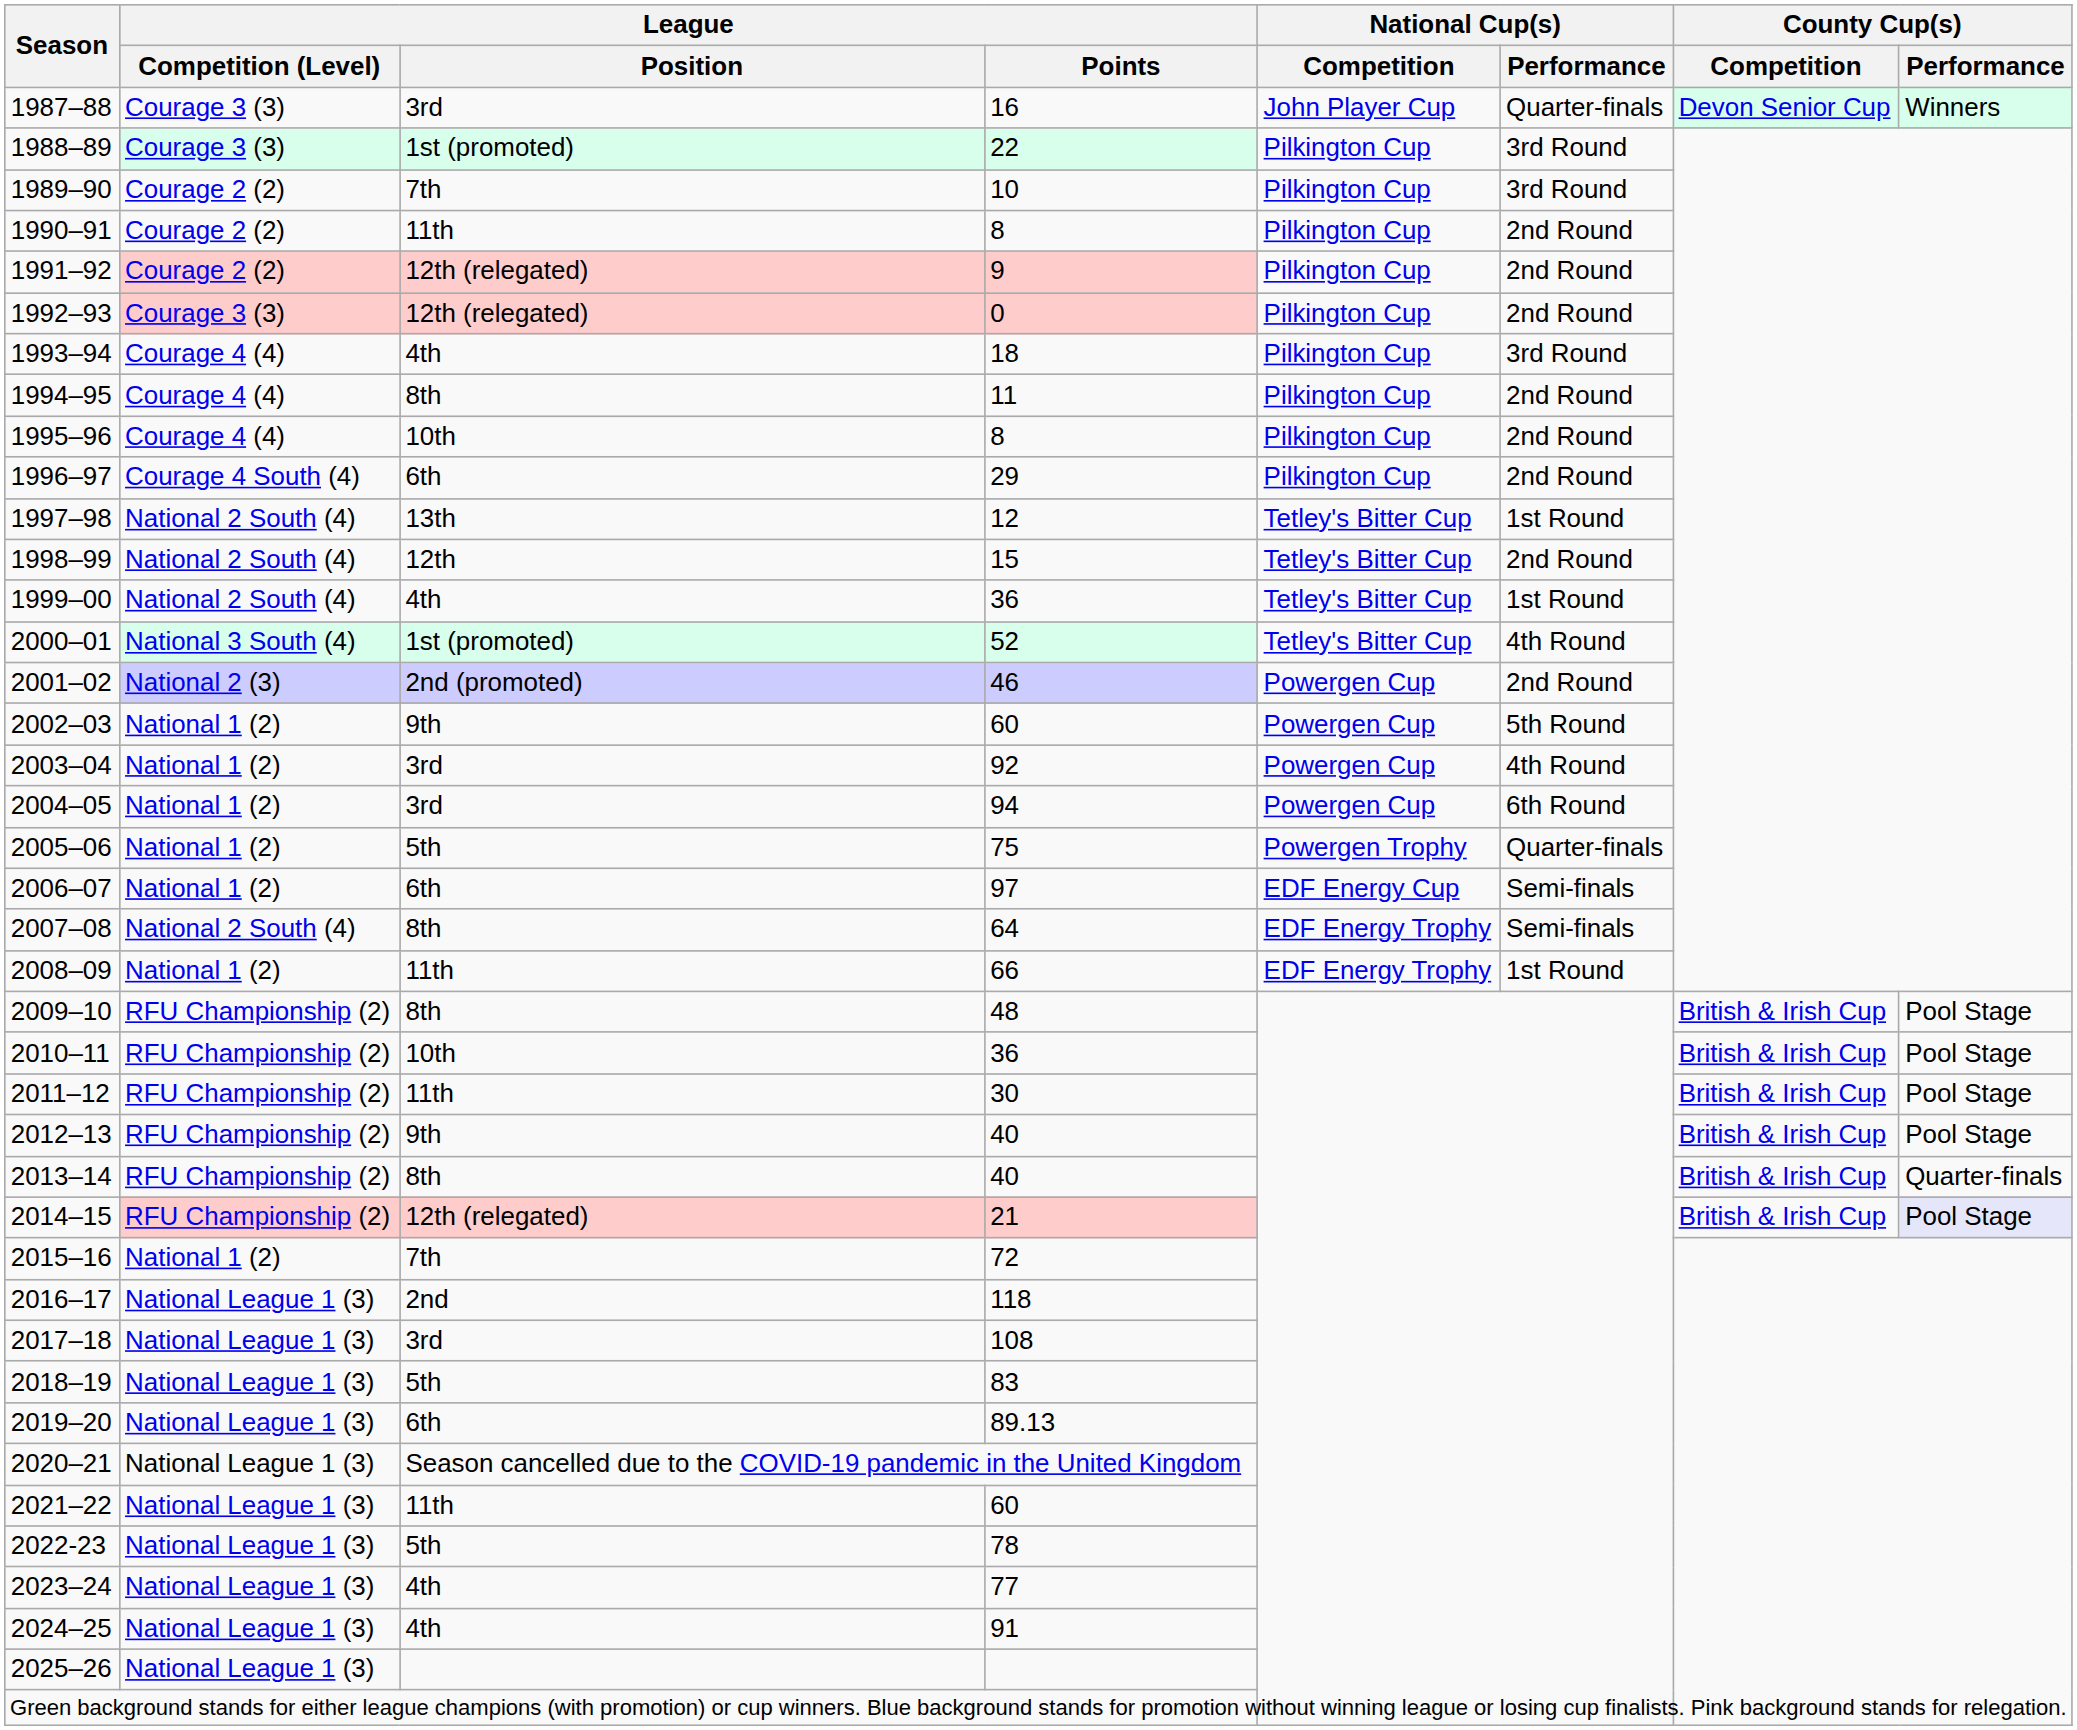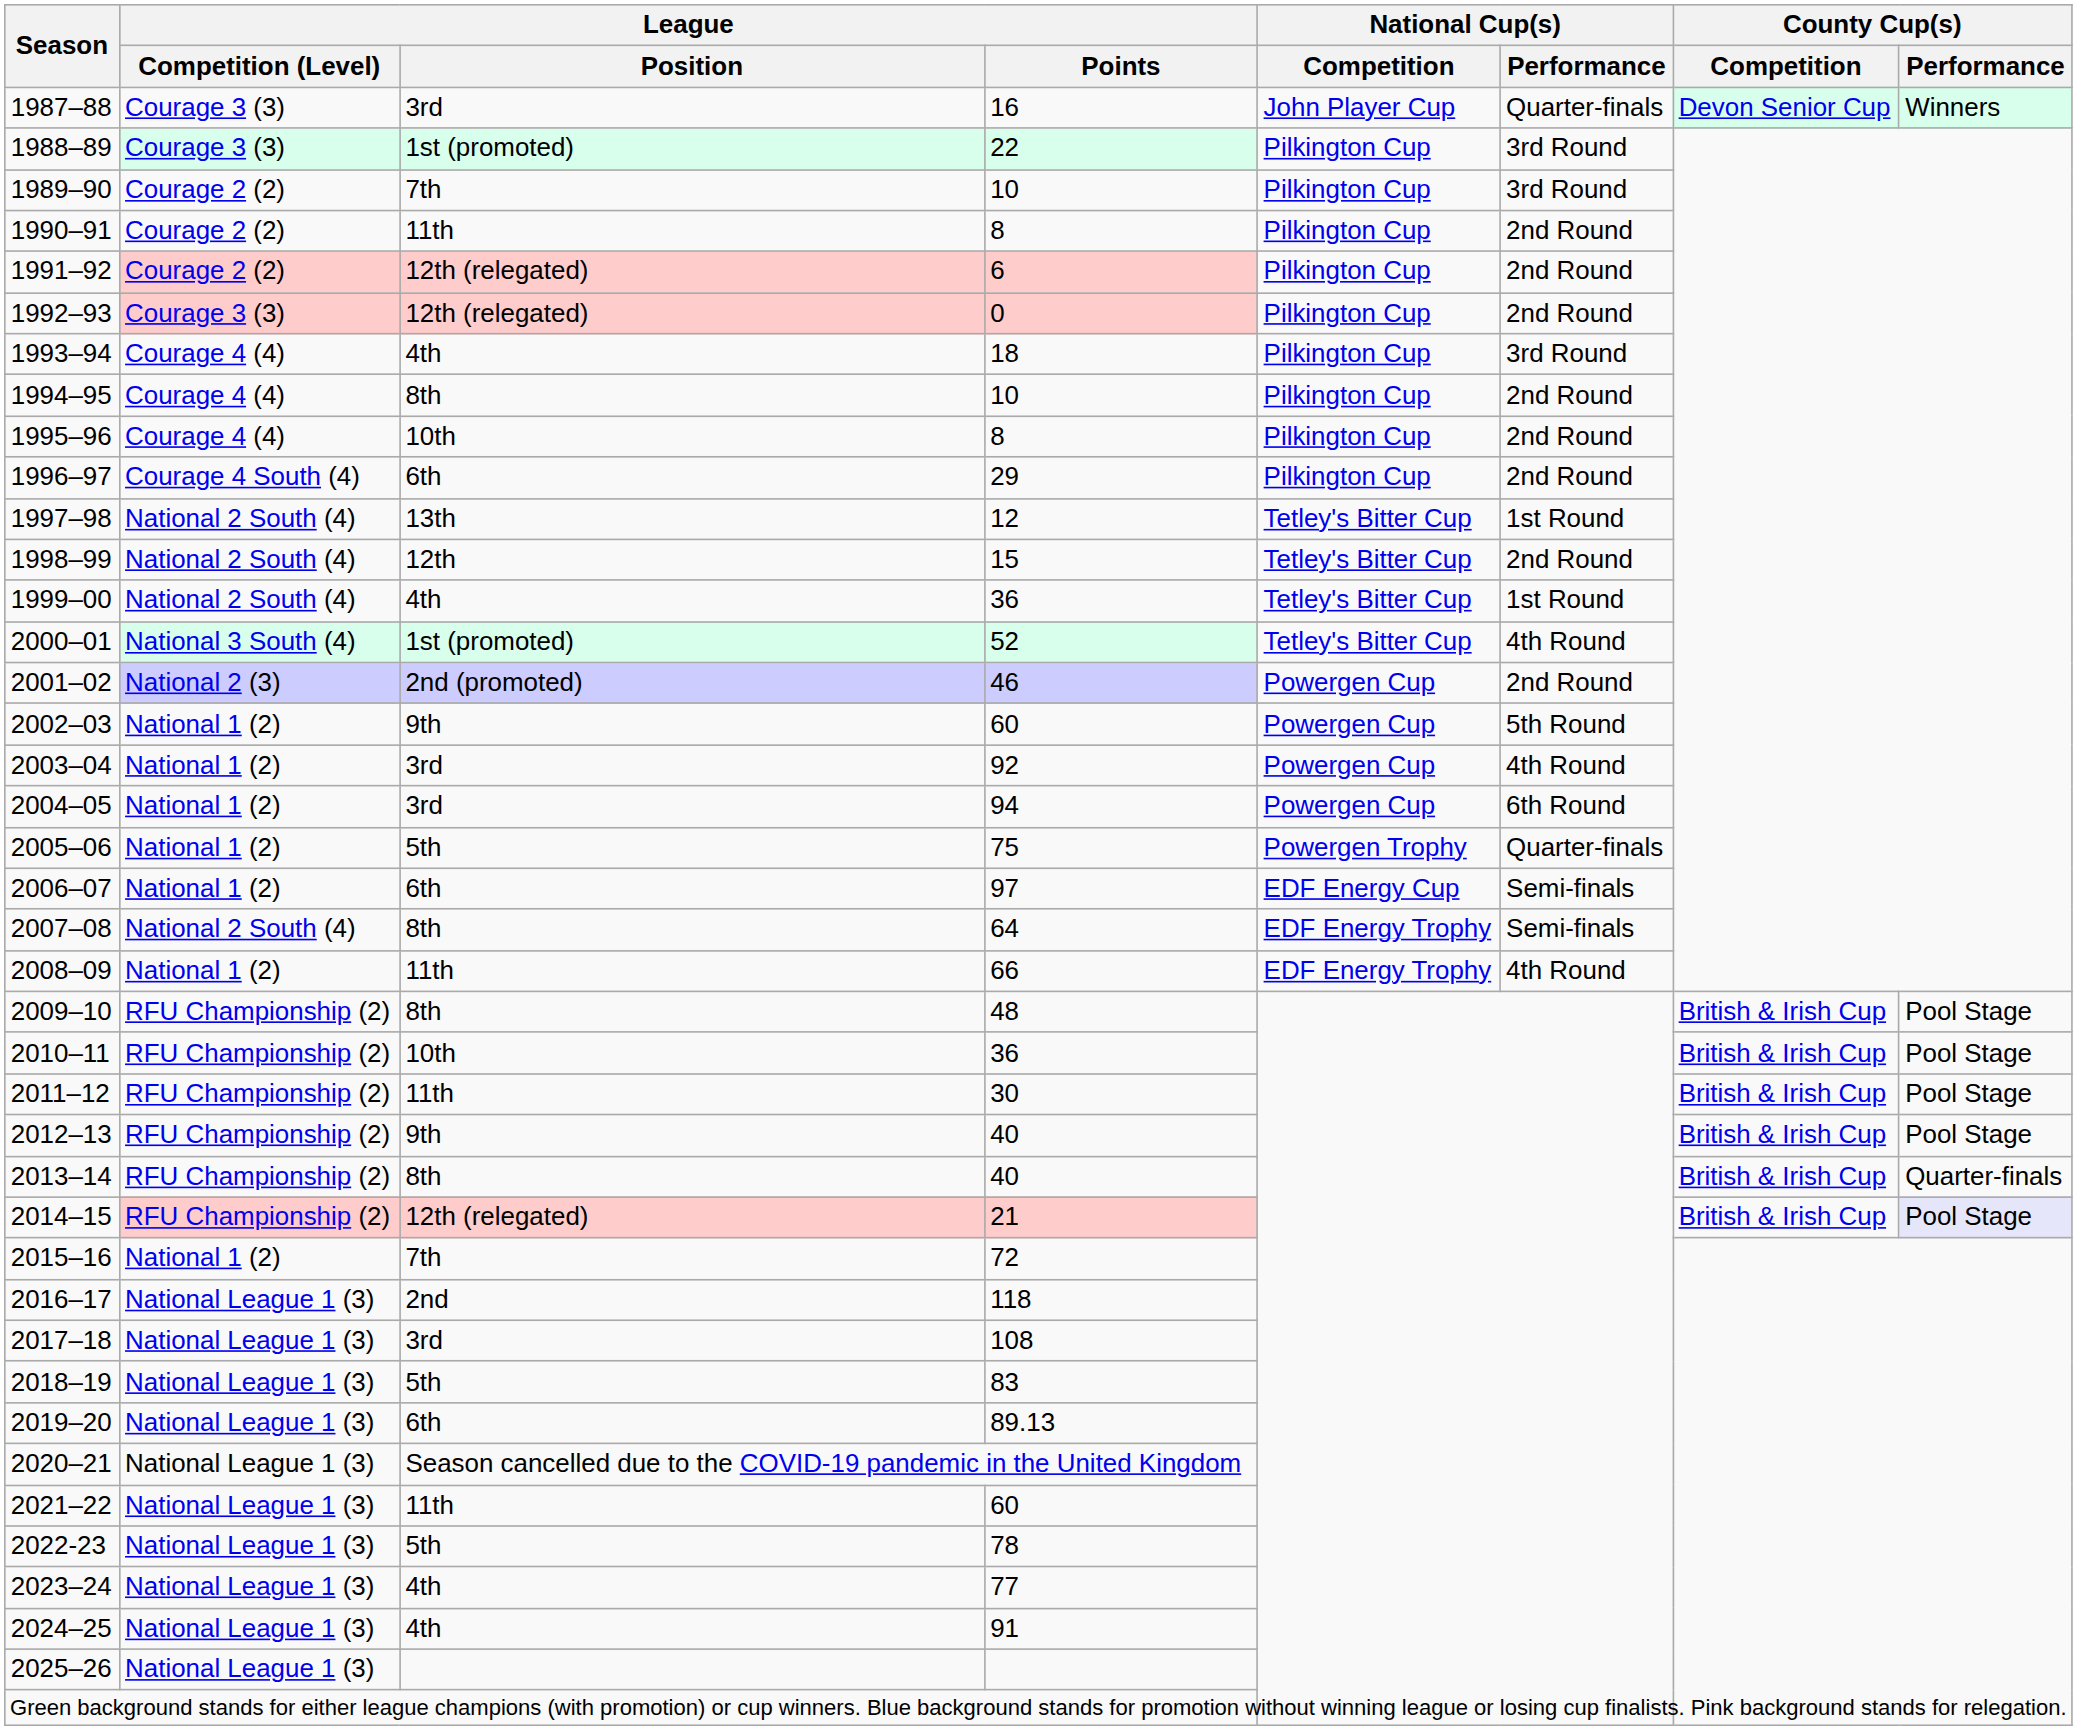1991–92 | League / Points: 9 -> 6
1994–95 | League / Points: 11 -> 10
2008–09 | National Cup(s) / Performance: 1st Round -> 4th Round
